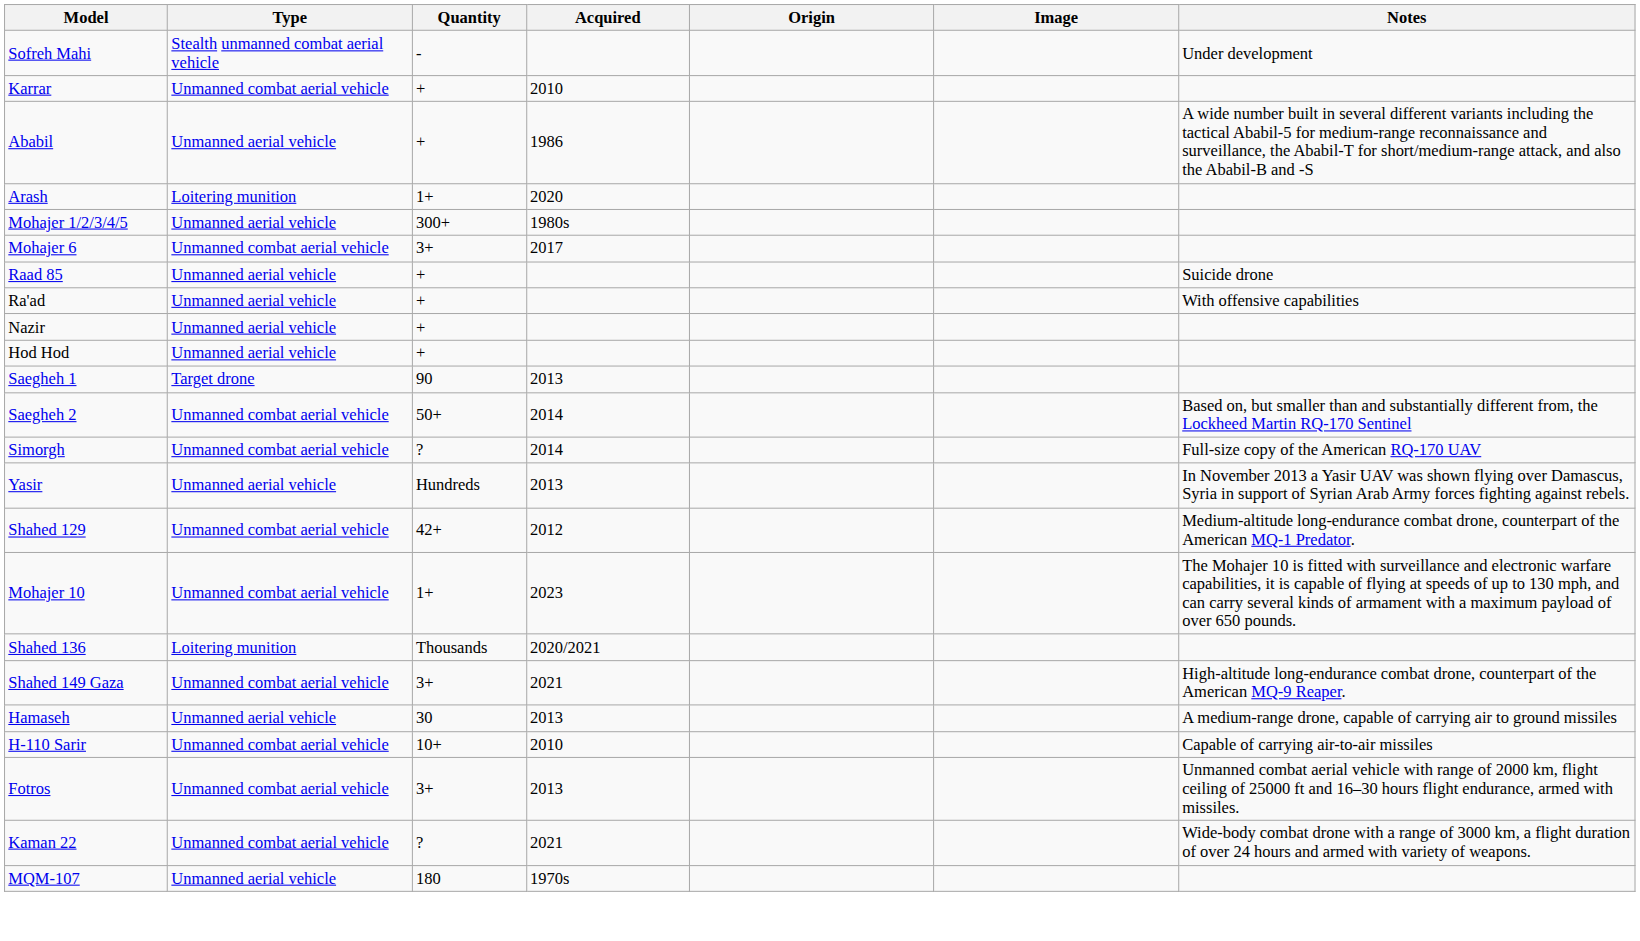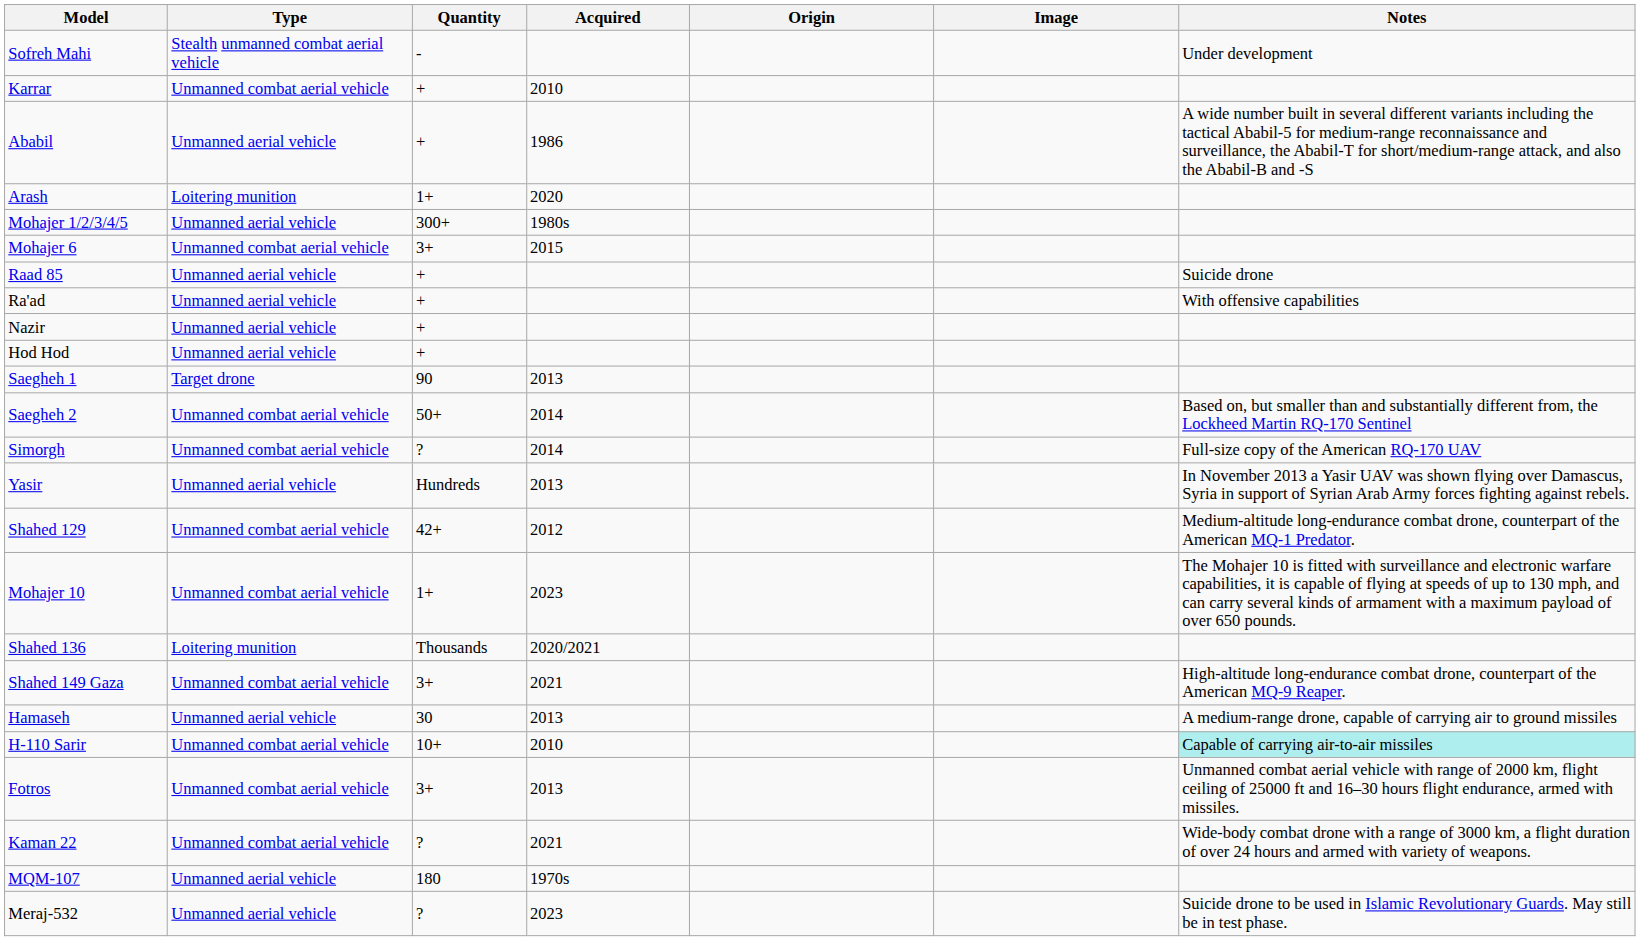Mohajer 6 | Acquired: 2017 -> 2015
H-110 Sarir | Notes: no background -> paleturquoise background
+ row: Meraj-532 | Unmanned aerial vehicle | ? | 2023 | Suicide drone to be used in Islamic Revolutionary Guards. May still be in test phase.
